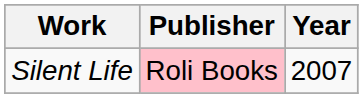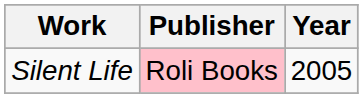Silent Life | Year: 2007 -> 2005
